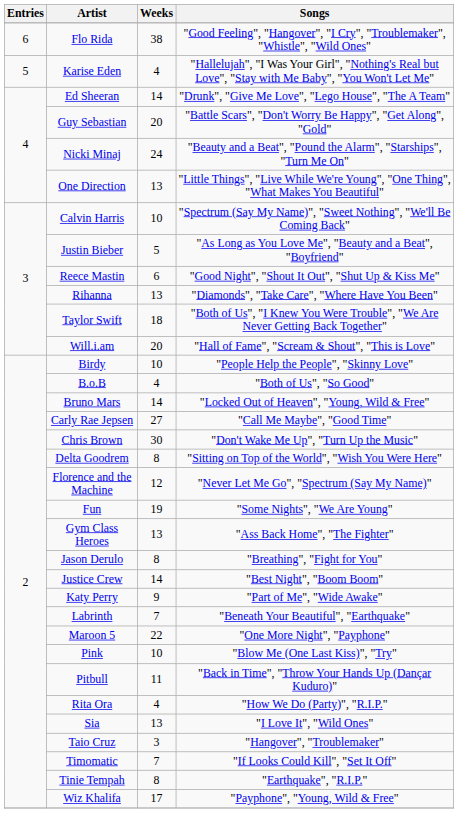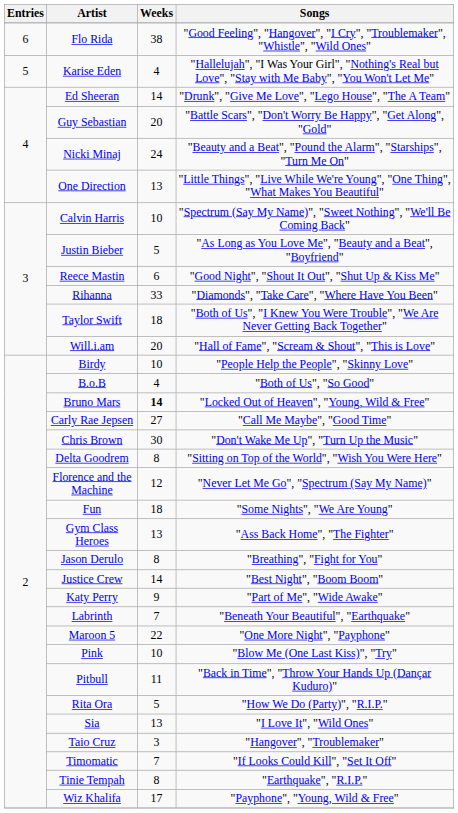Rihanna | Weeks: 13 -> 33
Bruno Mars | Weeks: normal -> bold
Fun | Weeks: 19 -> 18
Rita Ora | Weeks: 4 -> 5
